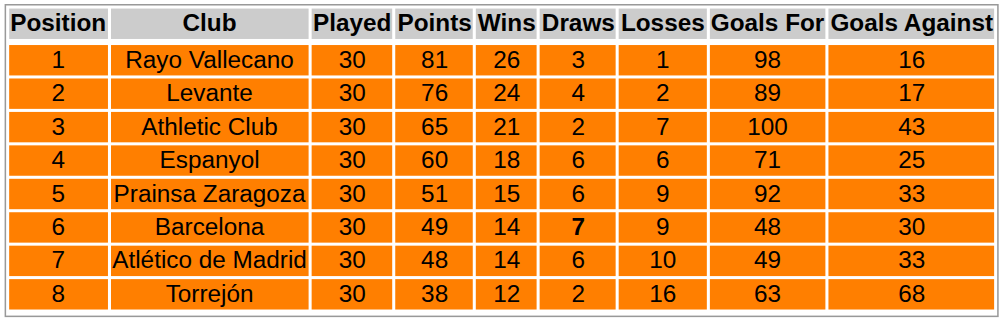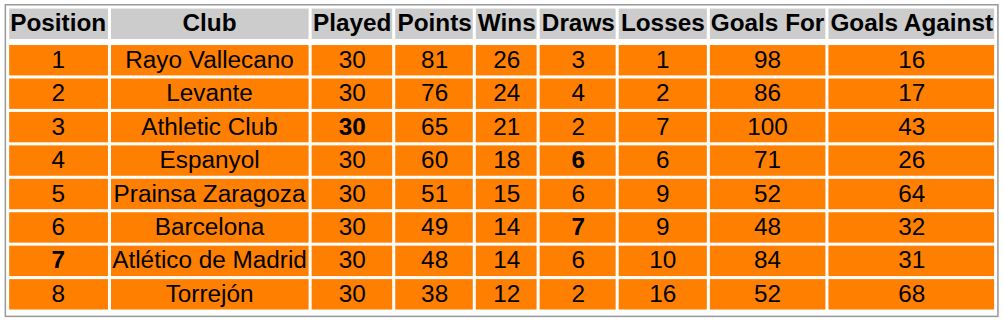Levante | Goals For: 89 -> 86
Athletic Club | Played: normal -> bold
Espanyol | Draws: normal -> bold
Espanyol | Goals Against: 25 -> 26
Prainsa Zaragoza | Goals For: 92 -> 52
Prainsa Zaragoza | Goals Against: 33 -> 64
Barcelona | Goals Against: 30 -> 32
Atlético de Madrid | Position: normal -> bold
Atlético de Madrid | Goals For: 49 -> 84
Atlético de Madrid | Goals Against: 33 -> 31
Torrejón | Goals For: 63 -> 52
